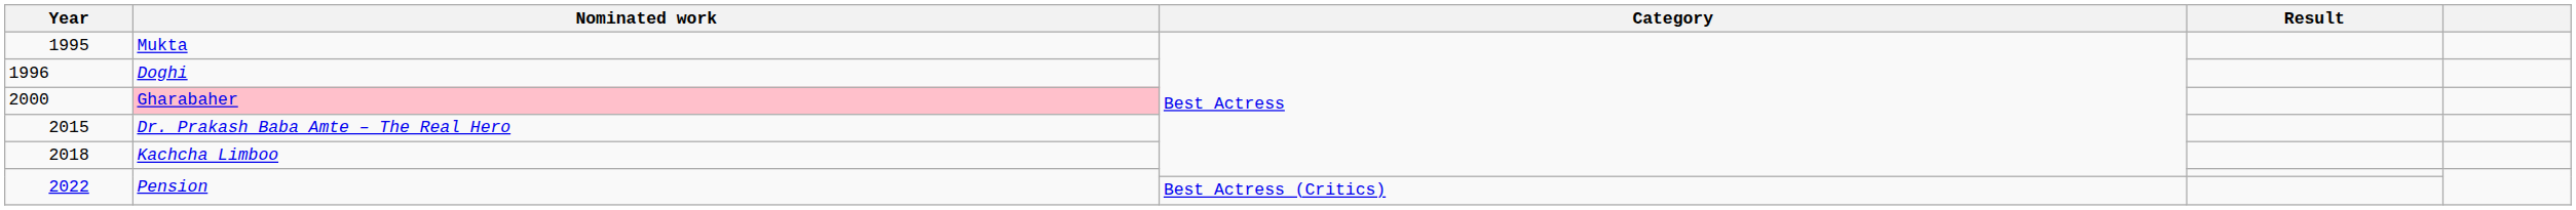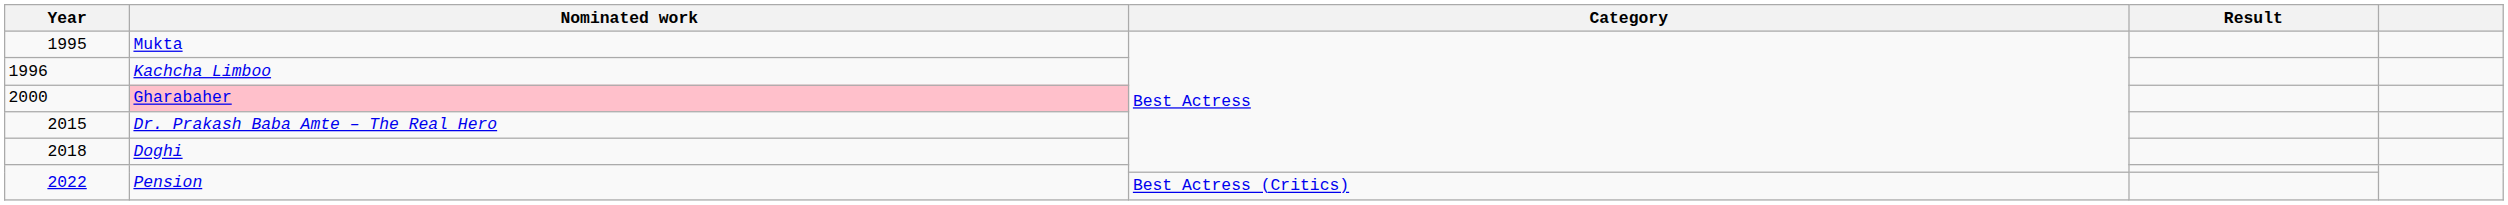1996 | Nominated work: Doghi -> Kachcha Limboo
2018 | Nominated work: Kachcha Limboo -> Doghi
